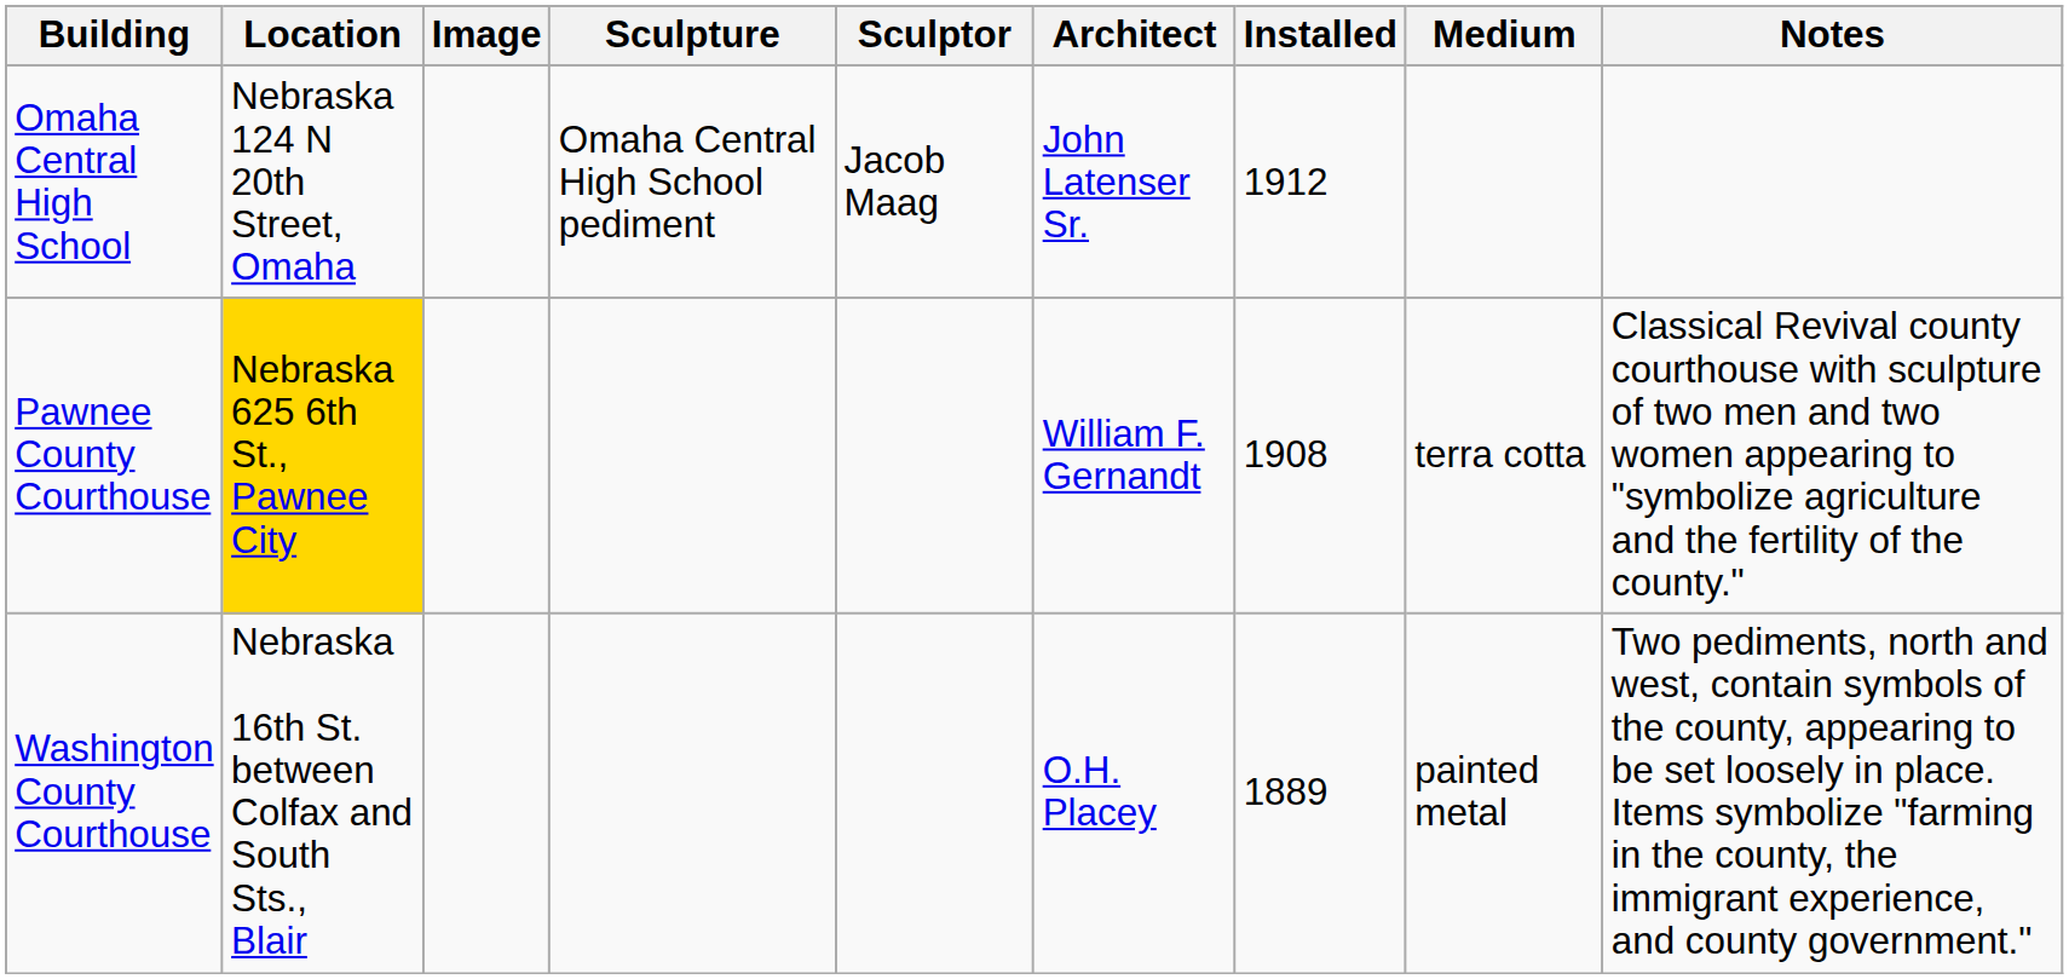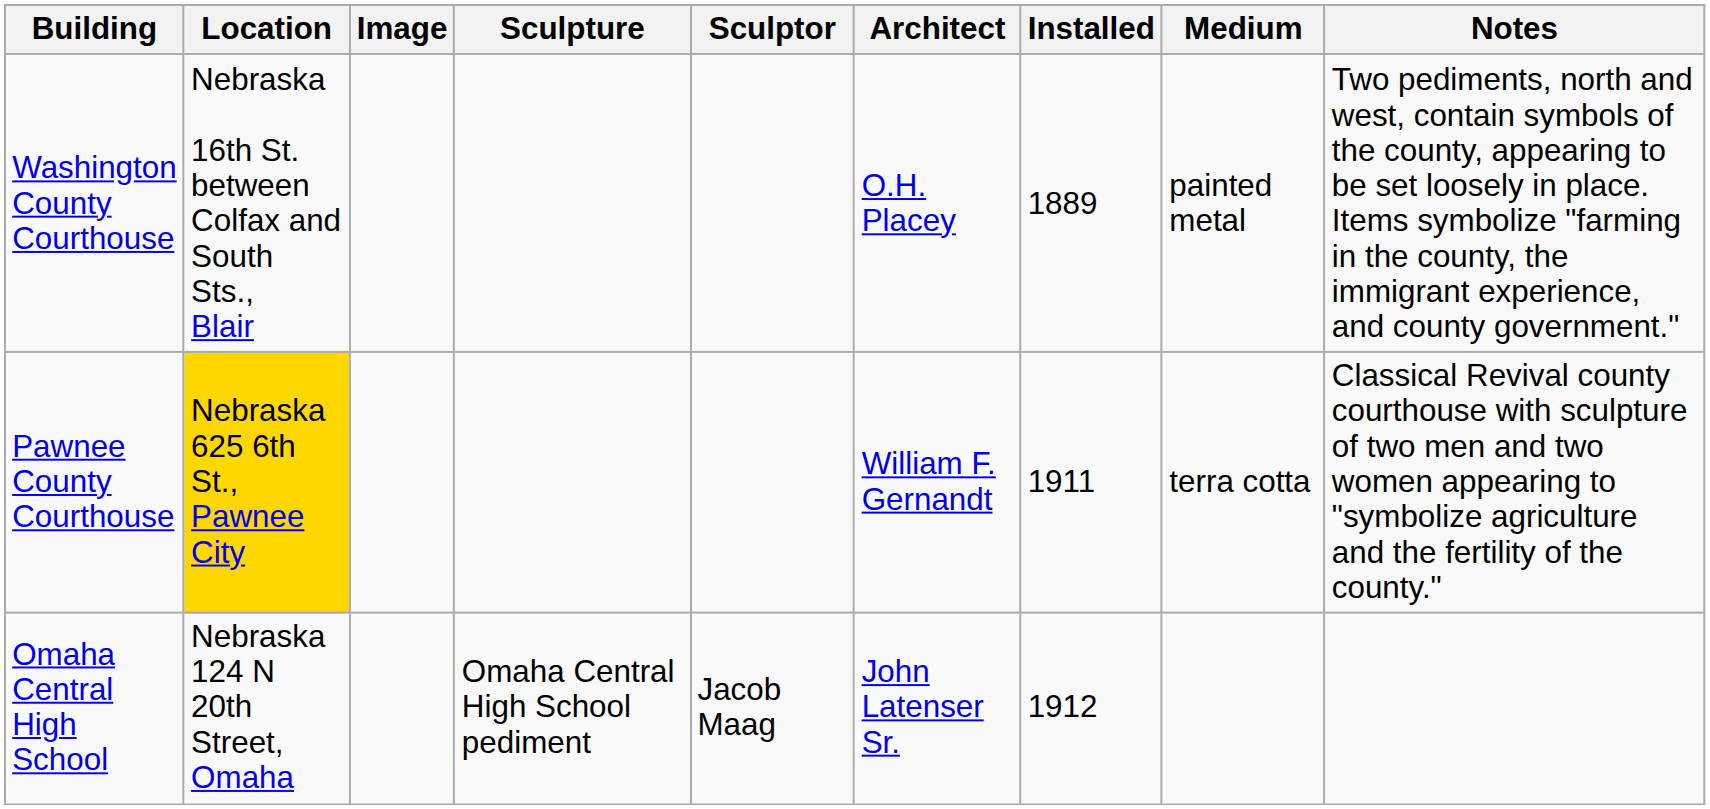rows swapped: Omaha Central High School <-> Washington County Courthouse
Pawnee County Courthouse | Installed: 1908 -> 1911
